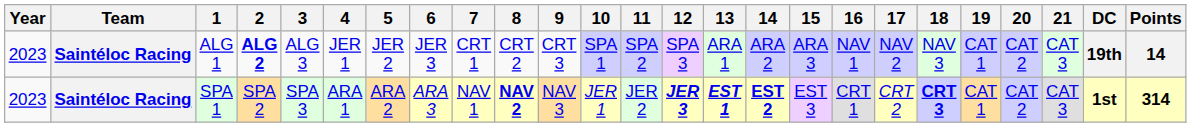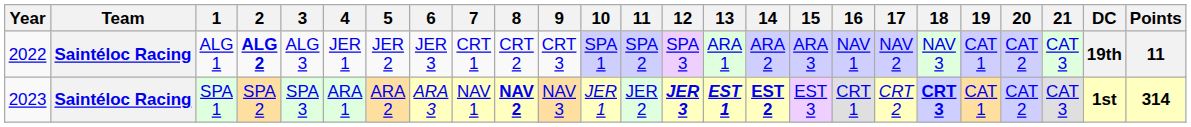ALG 1 | Year: 2023 -> 2022
ALG 1 | Points: 14 -> 11
